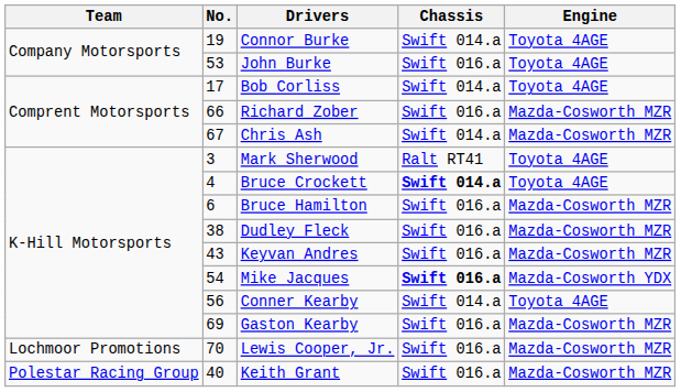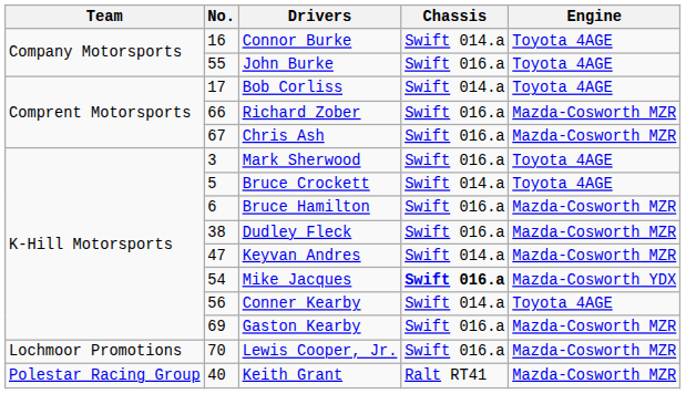Connor Burke | No.: 19 -> 16
John Burke | No.: 53 -> 55
Chris Ash | Chassis: Swift 014.a -> Swift 016.a
Mark Sherwood | Chassis: Ralt RT41 -> Swift 016.a
Bruce Crockett | No.: 4 -> 5
Bruce Crockett | Chassis: bold -> normal
Keyvan Andres | No.: 43 -> 47
Keyvan Andres | Chassis: Swift 016.a -> Swift 014.a
Keith Grant | Chassis: Swift 016.a -> Ralt RT41
